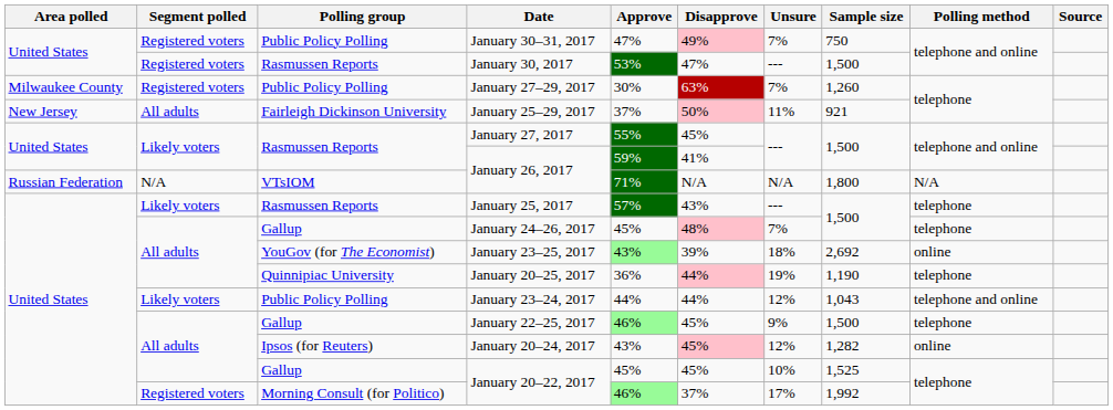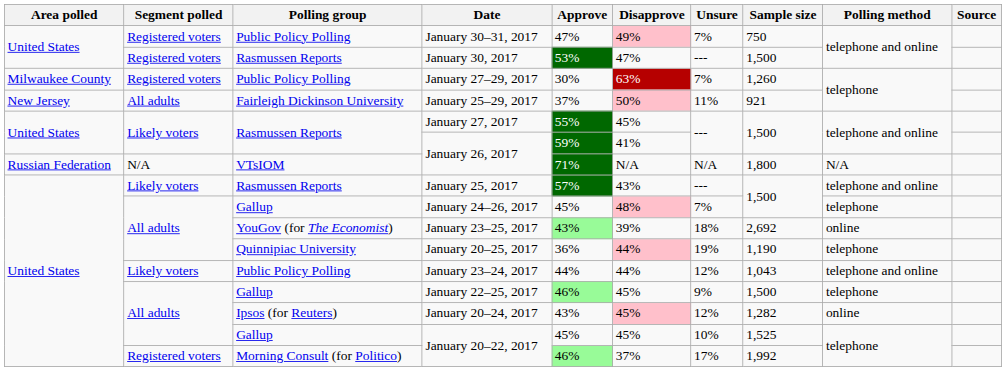January 25, 2017 | Polling method: telephone -> telephone and online
